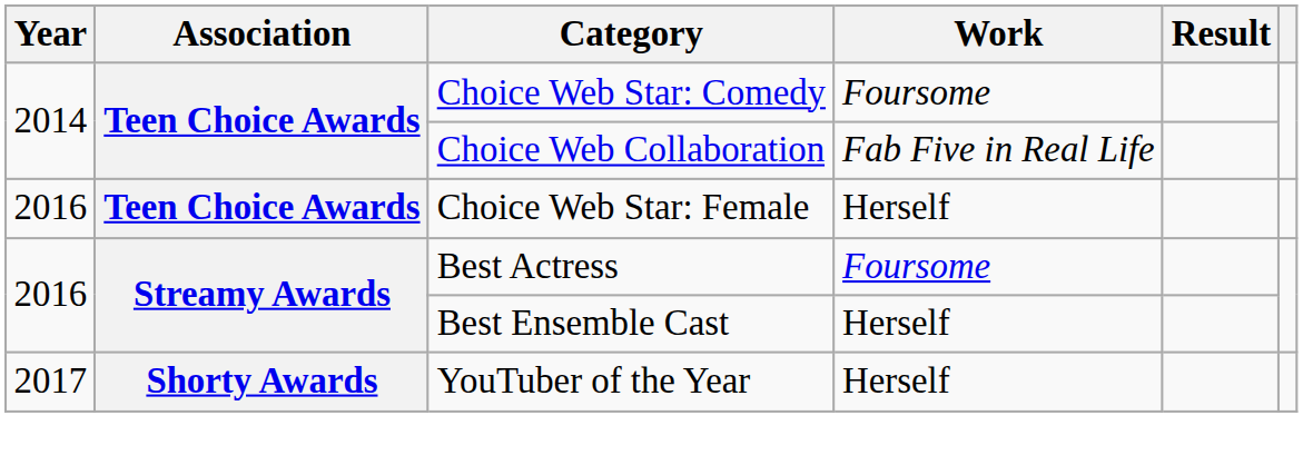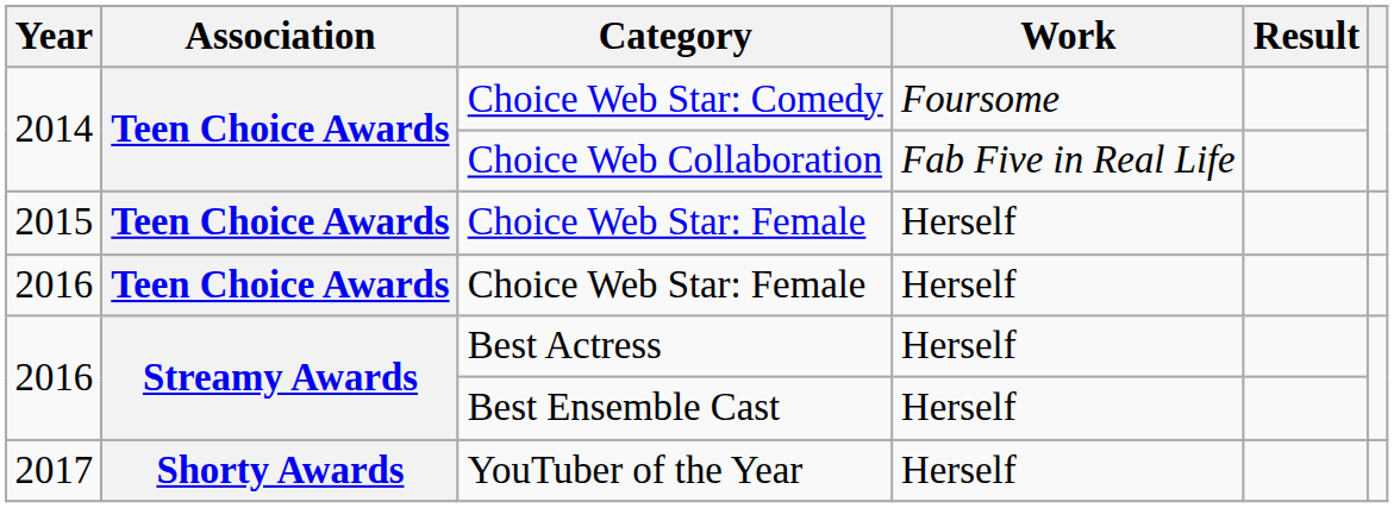+ row: 2015 | Teen Choice Awards | Choice Web Star: Female | Herself
Best Actress | Work: Foursome -> Herself
